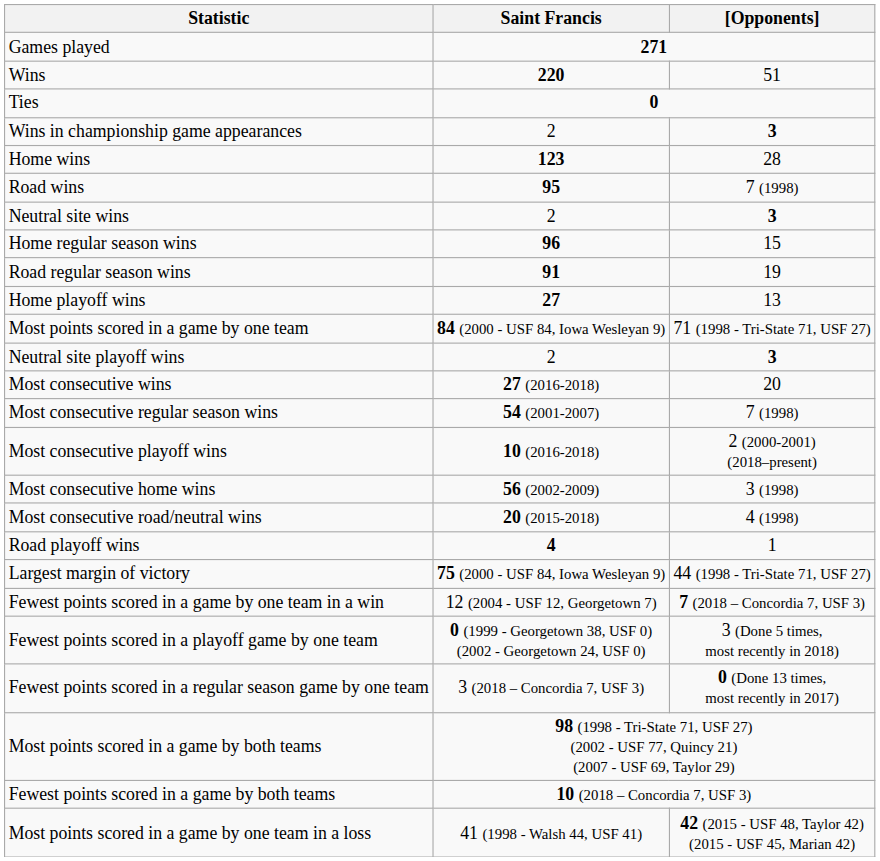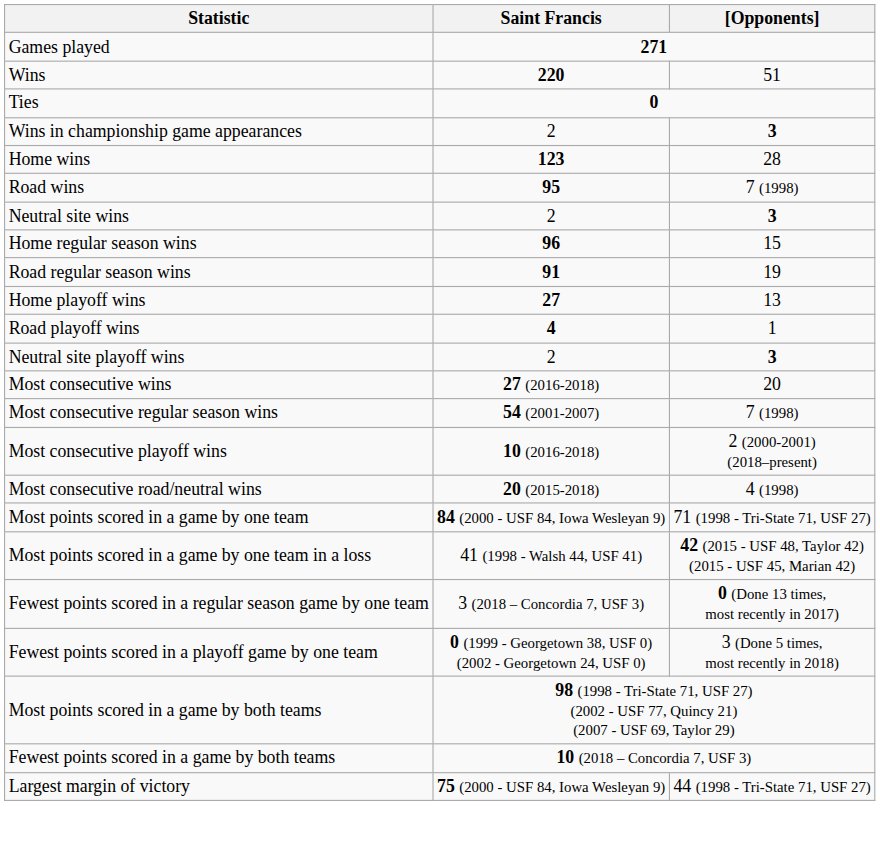rows swapped: Road playoff wins <-> Most points scored in a game by one team
- row: Most consecutive home wins | 56 (2002-2009) | 3 (1998)
rows swapped: Most points scored in a game by one team in a loss <-> Largest margin of victory
- row: Fewest points scored in a game by one team in a win | 12 (2004 - USF 12, Georgetown 7) | 7 (2018 – Concordia 7, USF 3)
rows swapped: Fewest points scored in a regular season game by one team <-> Fewest points scored in a playoff game by one team
